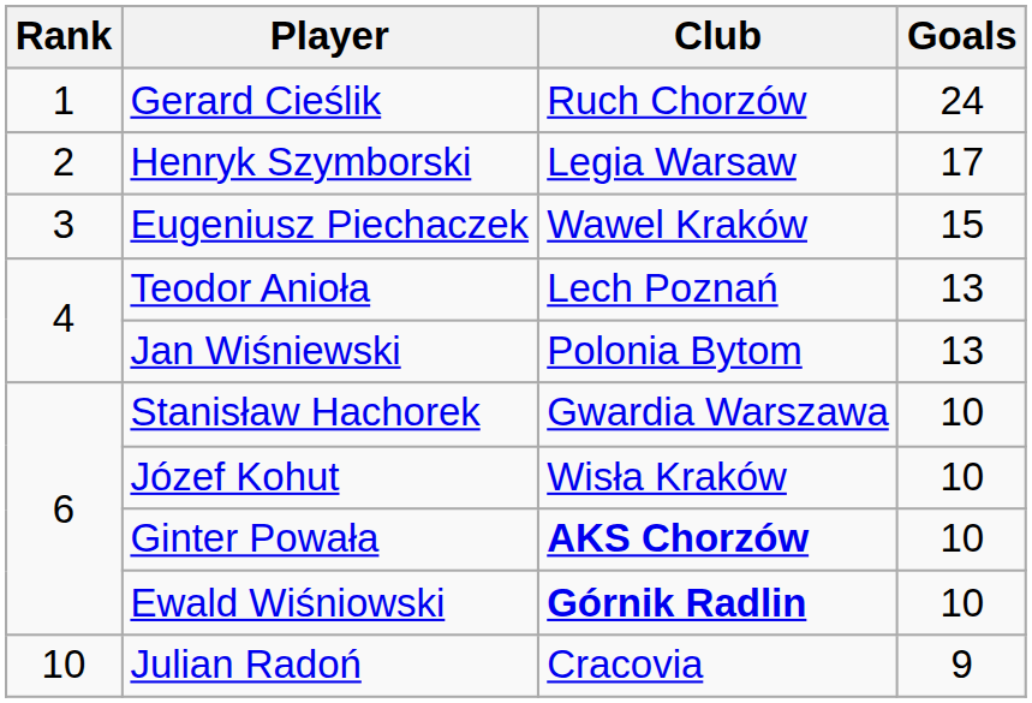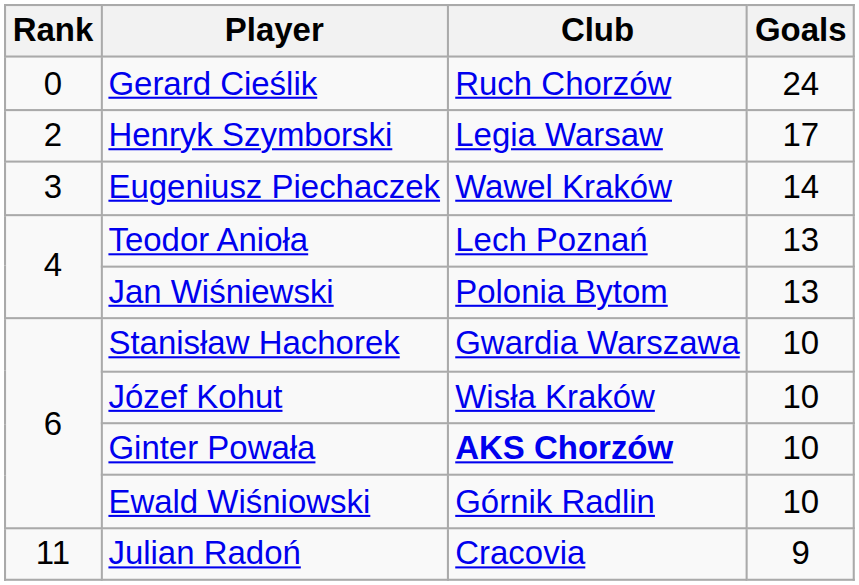Gerard Cieślik | Rank: 1 -> 0
Eugeniusz Piechaczek | Goals: 15 -> 14
Ewald Wiśniowski | Club: bold -> normal
Julian Radoń | Rank: 10 -> 11
